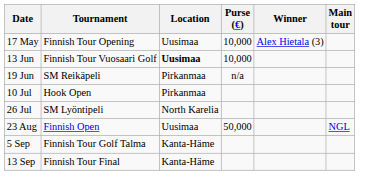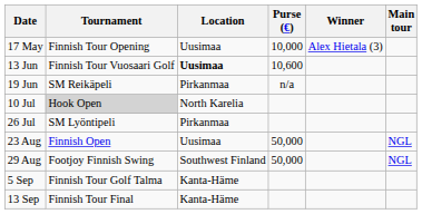13 Jun | Purse (€): 10,000 -> 10,600
10 Jul | Tournament: no background -> lightgrey background
10 Jul | Location: Pirkanmaa -> North Karelia
26 Jul | Location: North Karelia -> Pirkanmaa
+ row: 29 Aug | Footjoy Finnish Swing | Southwest Finland | 50,000 | NGL
